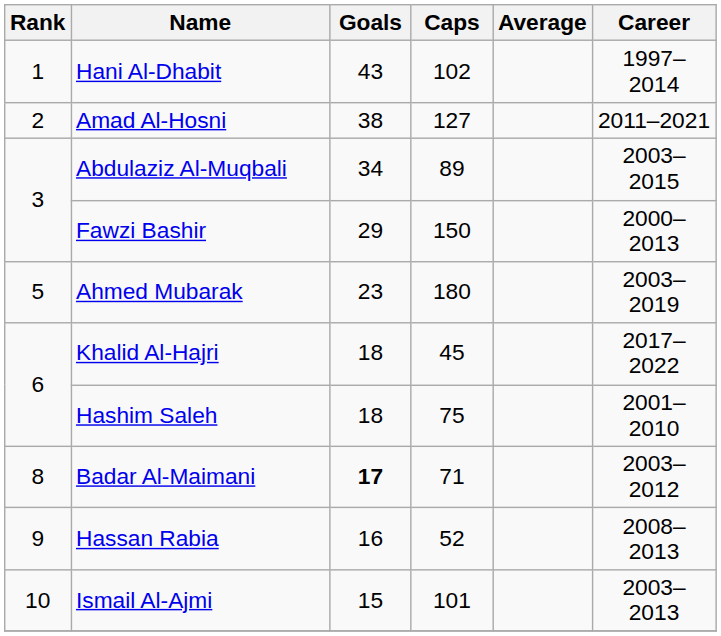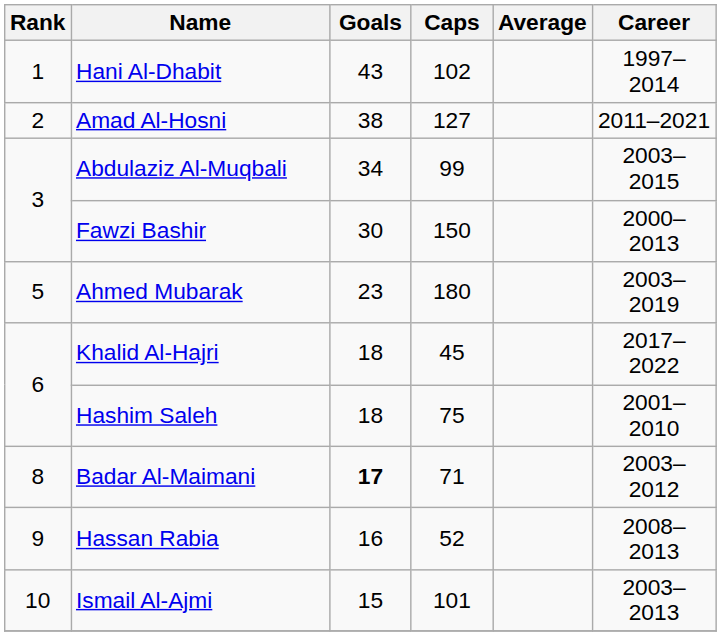Abdulaziz Al-Muqbali | Caps: 89 -> 99
Fawzi Bashir | Goals: 29 -> 30
